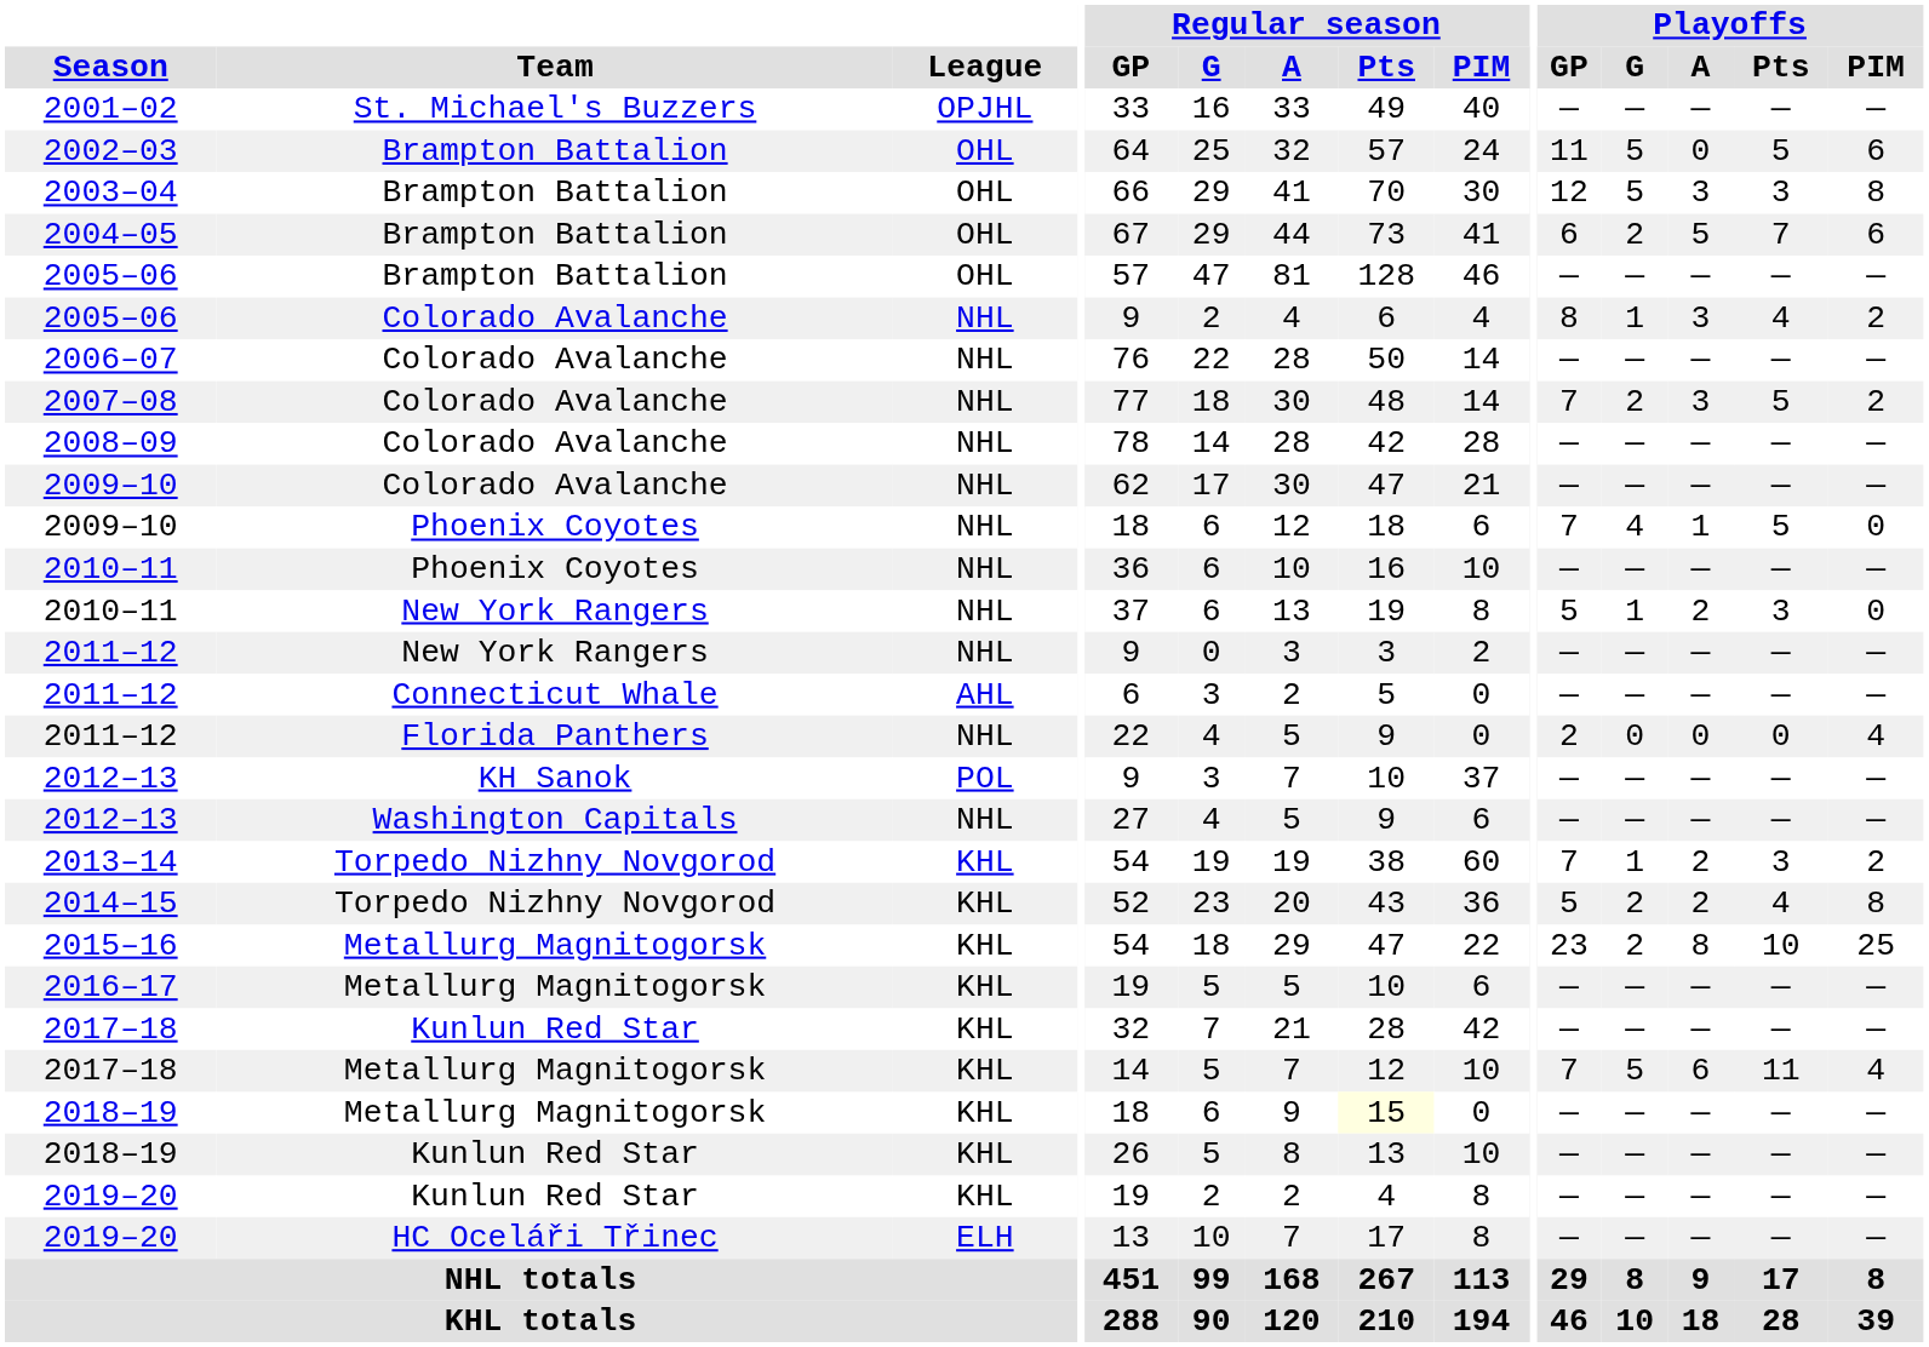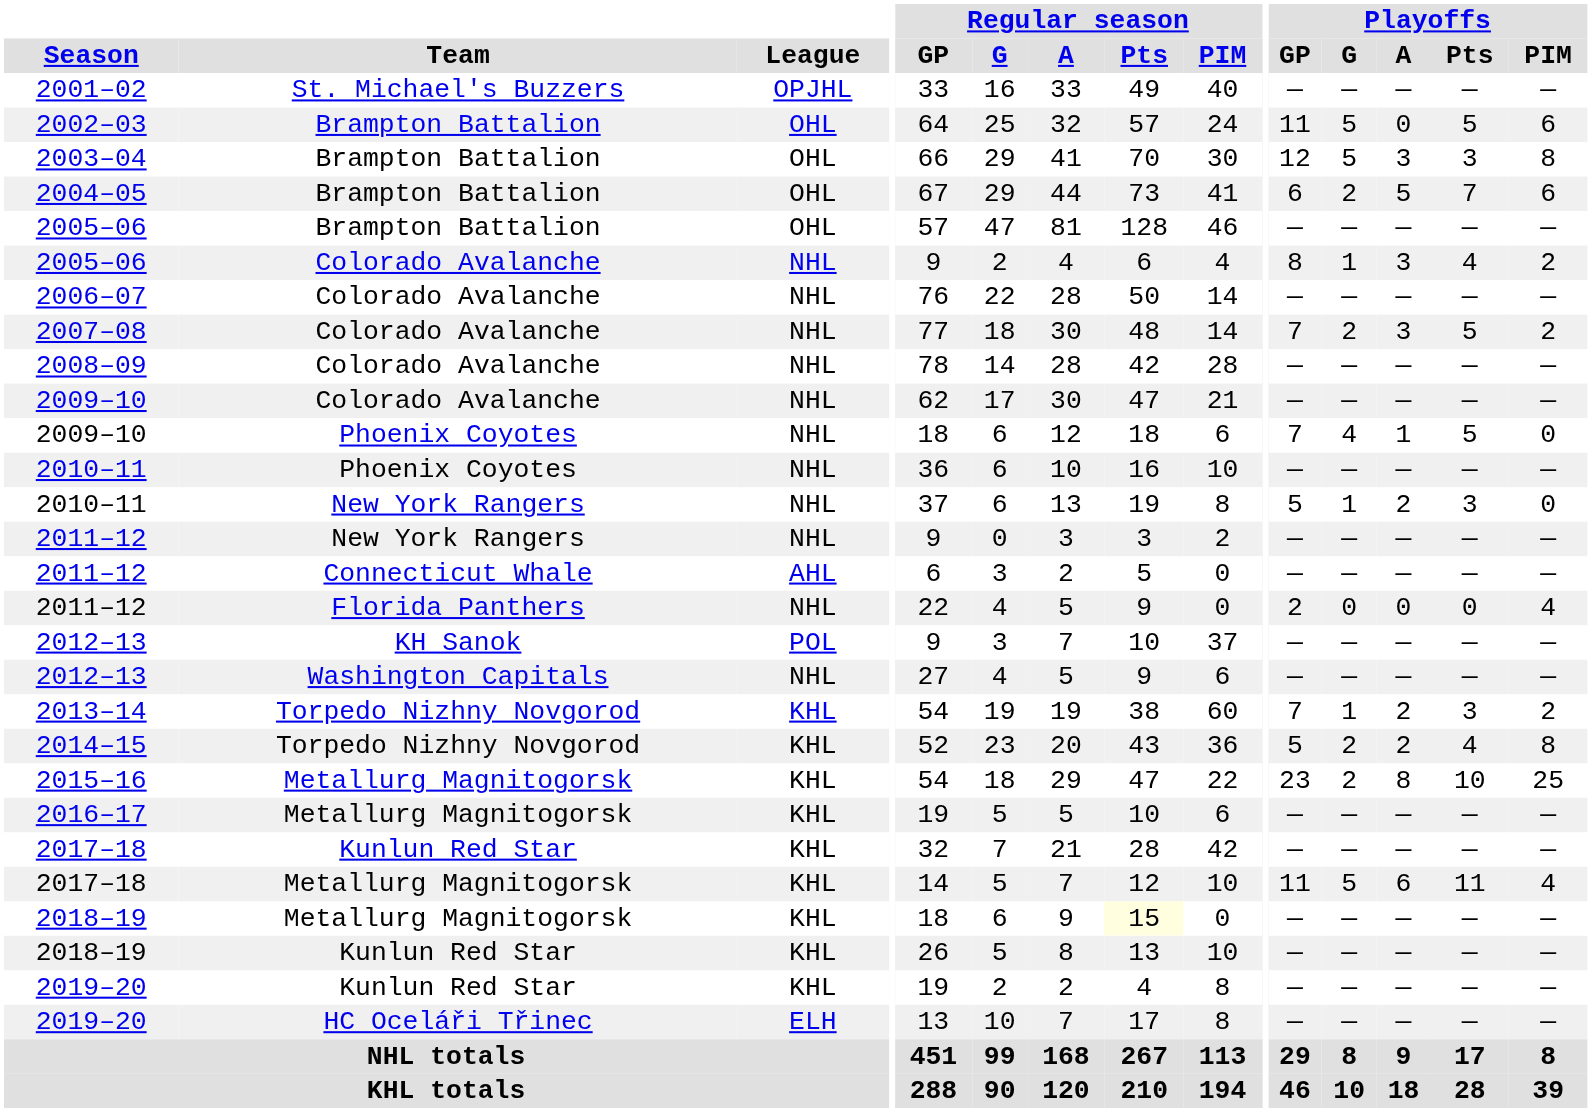2017–18 / Metallurg Magnitogorsk | Playoffs / GP: 7 -> 11
